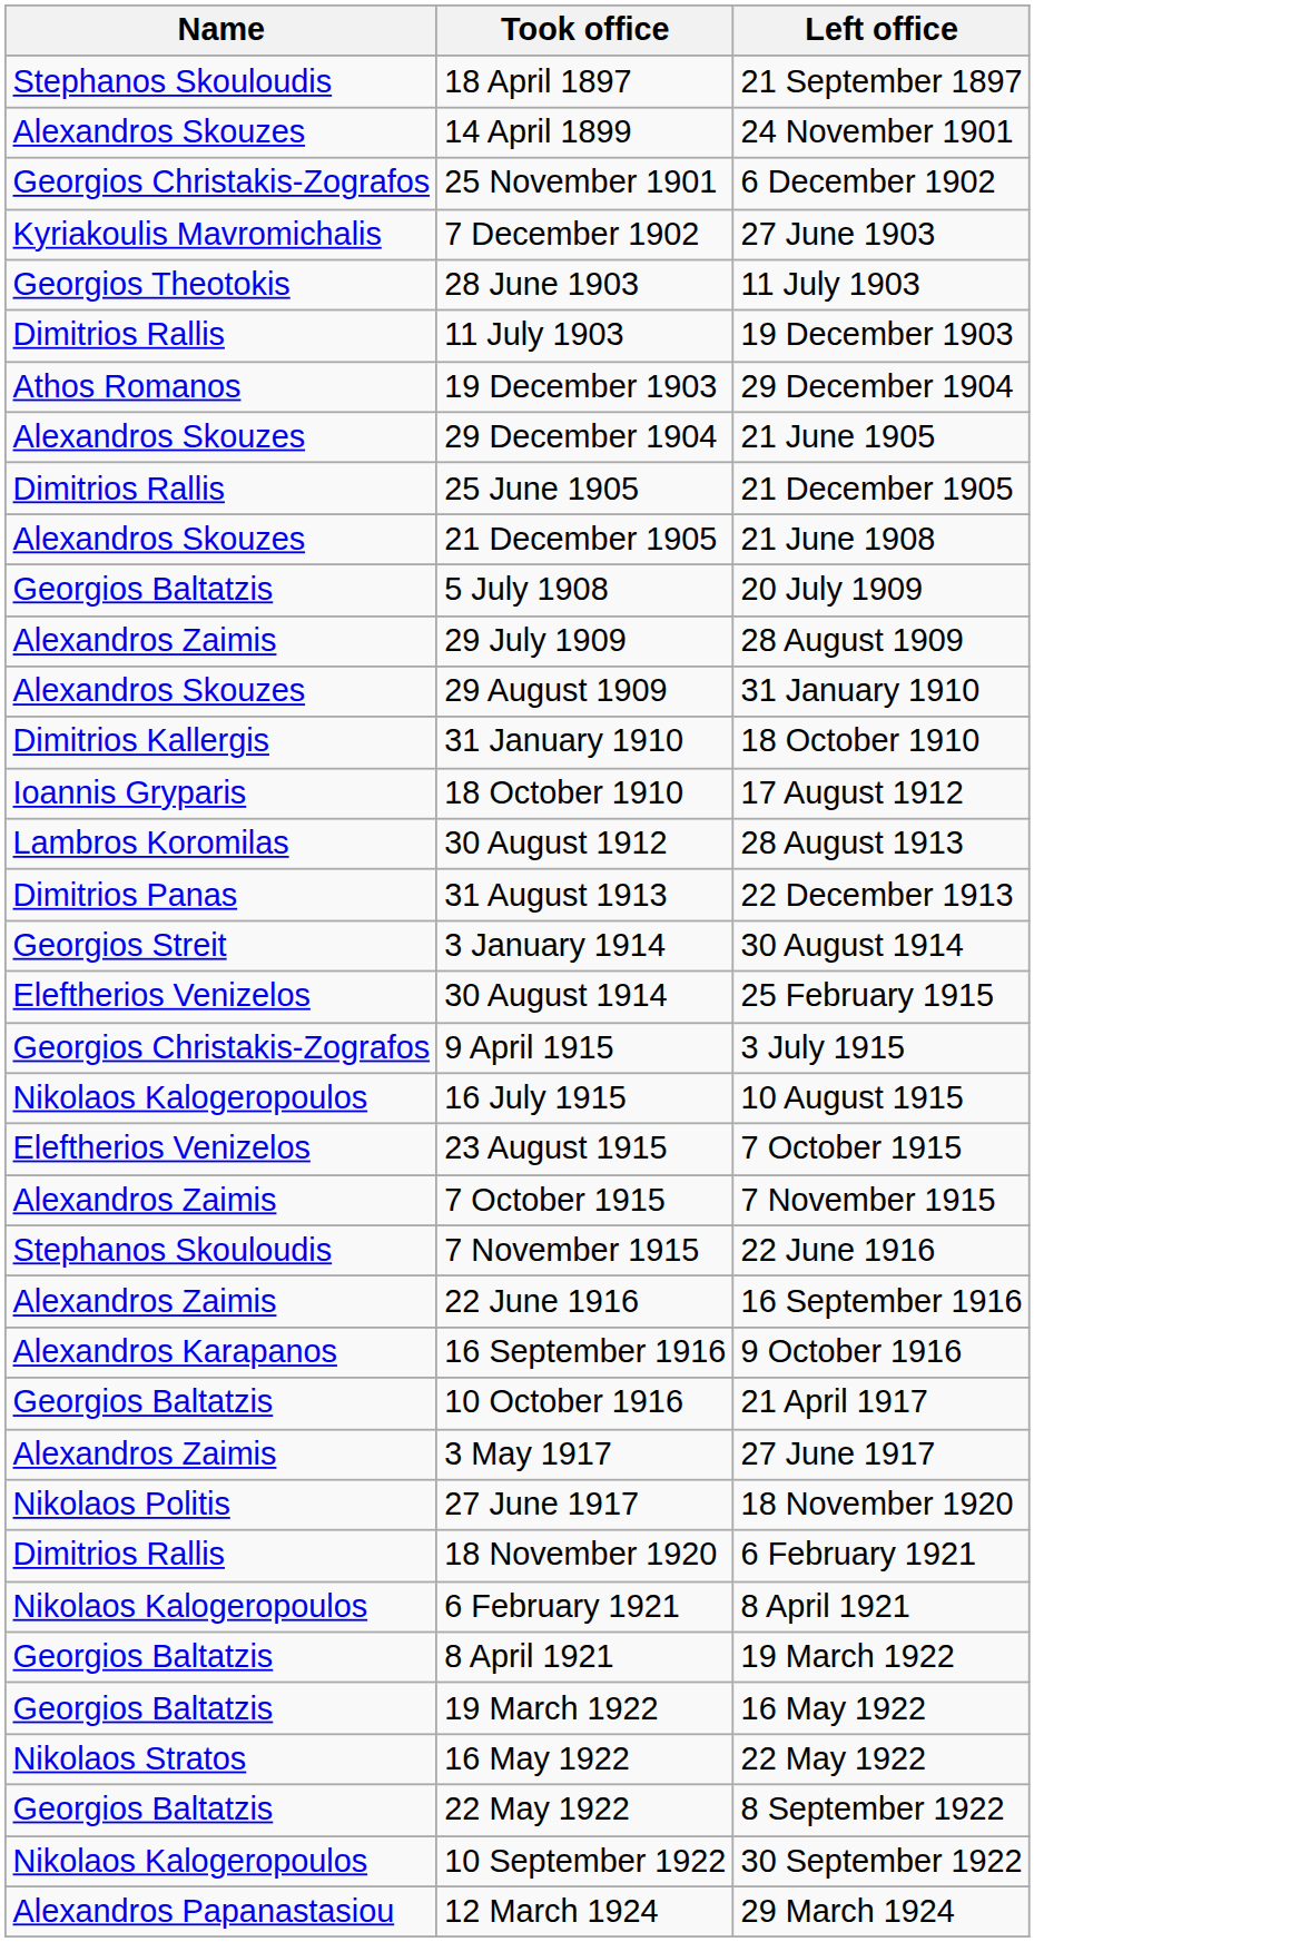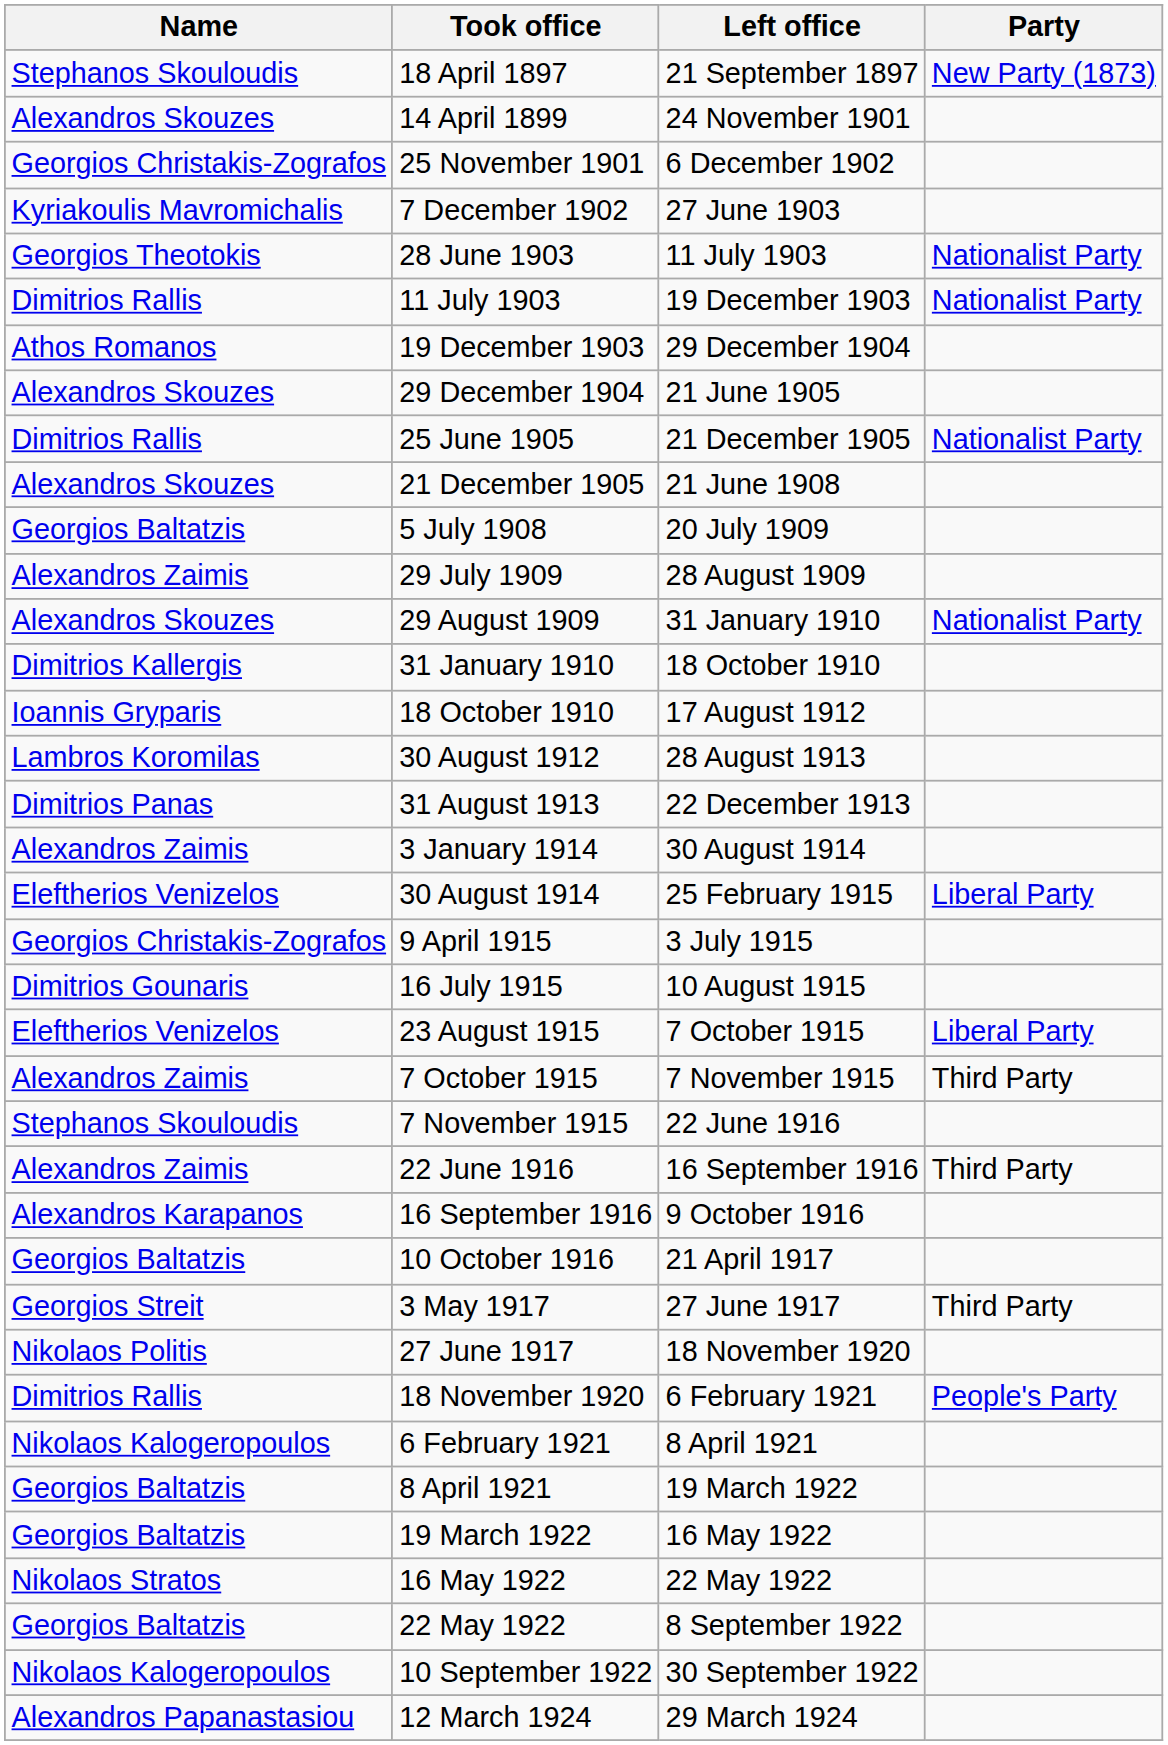+ column: Party | New Party (1873) | Nationalist Party | Nationalist Party | Nationalist Party | Nationalist Party | Liberal Party | Liberal Party | Third Party | Third Party | Third Party | People's Party
3 January 1914 | Name: Georgios Streit -> Alexandros Zaimis
16 July 1915 | Name: Nikolaos Kalogeropoulos -> Dimitrios Gounaris
3 May 1917 | Name: Alexandros Zaimis -> Georgios Streit
